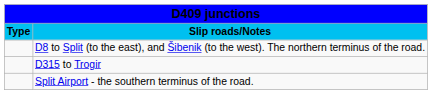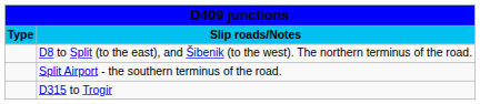rows swapped: D315 to Trogir <-> Split Airport - the southern terminus of the road.
